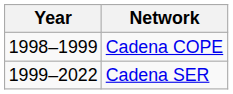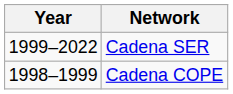rows swapped: Cadena COPE <-> Cadena SER
